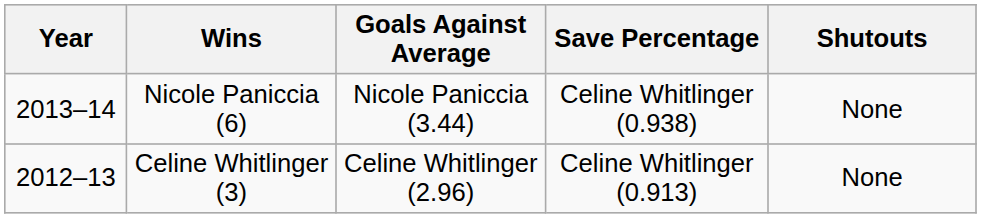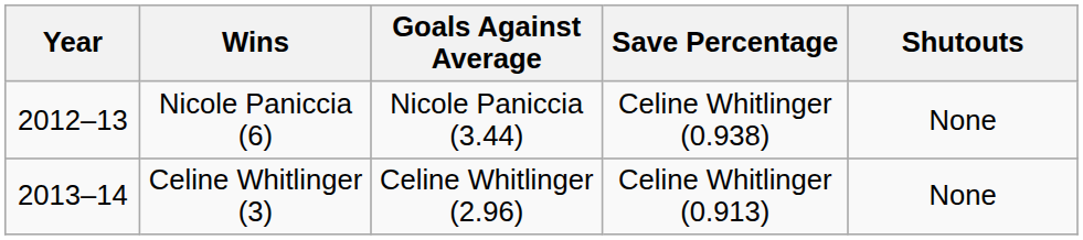Nicole Paniccia (6) | Year: 2013–14 -> 2012–13
Celine Whitlinger (3) | Year: 2012–13 -> 2013–14
